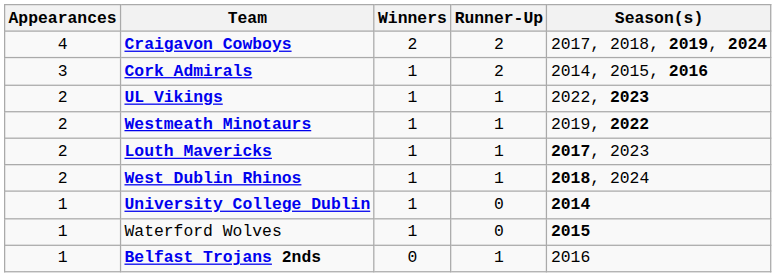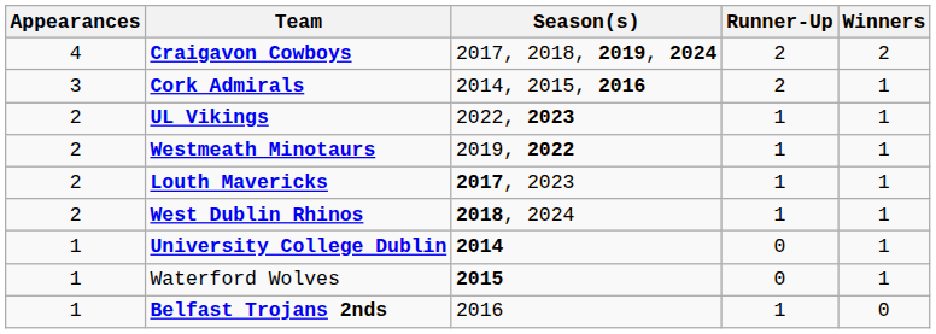columns swapped: Winners <-> Season(s)
